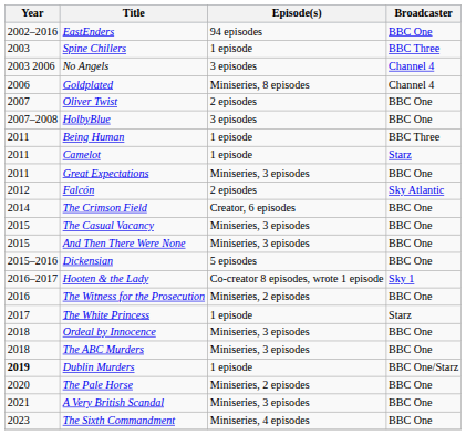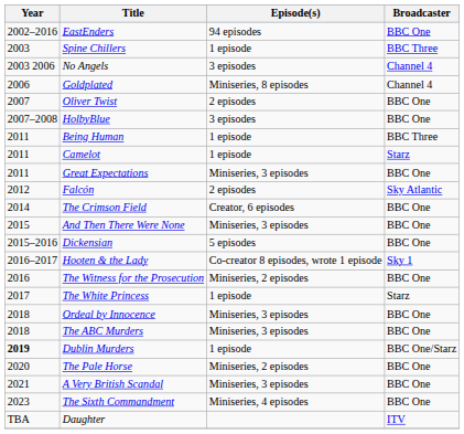- row: 2015 | The Casual Vacancy | Miniseries, 3 episodes | BBC One
+ row: TBA | Daughter | ITV
